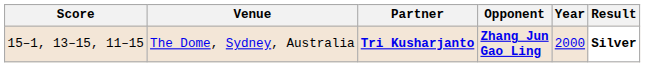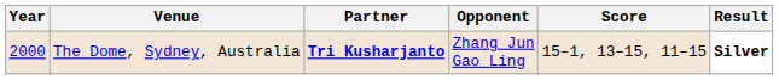columns swapped: Year <-> Score
The Dome, Sydney, Australia | Opponent: bold -> normal
